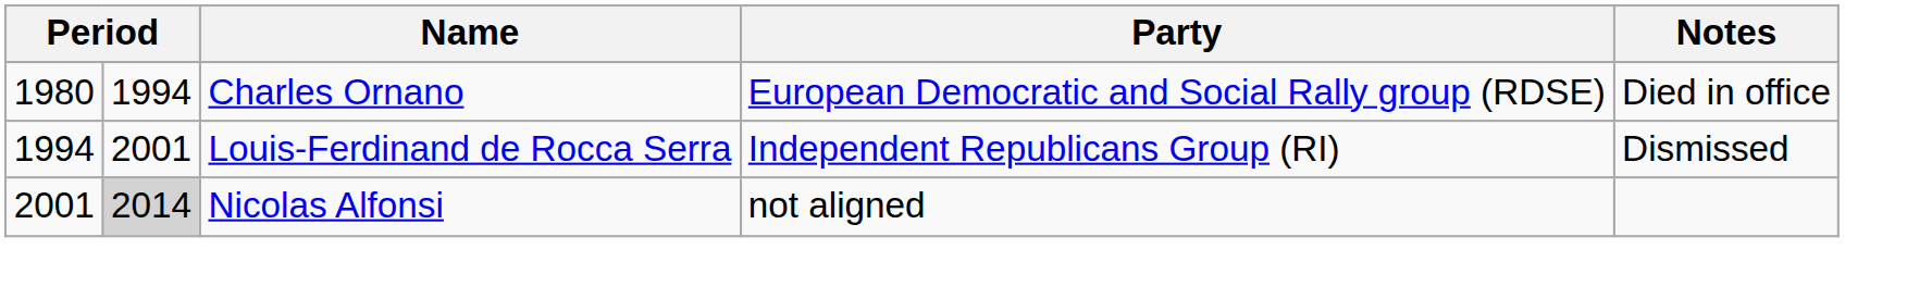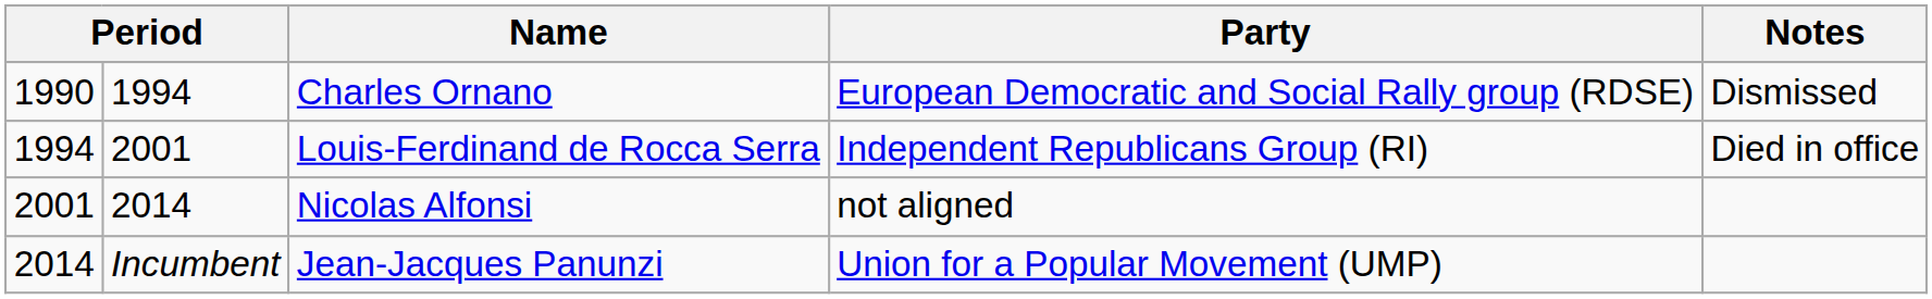Charles Ornano | column 1: 1980 -> 1990
Charles Ornano | Notes: Died in office -> Dismissed
Louis-Ferdinand de Rocca Serra | Notes: Dismissed -> Died in office
Nicolas Alfonsi | column 2: lightgrey background -> no background
+ row: 2014 | Incumbent | Jean-Jacques Panunzi | Union for a Popular Movement (UMP)
